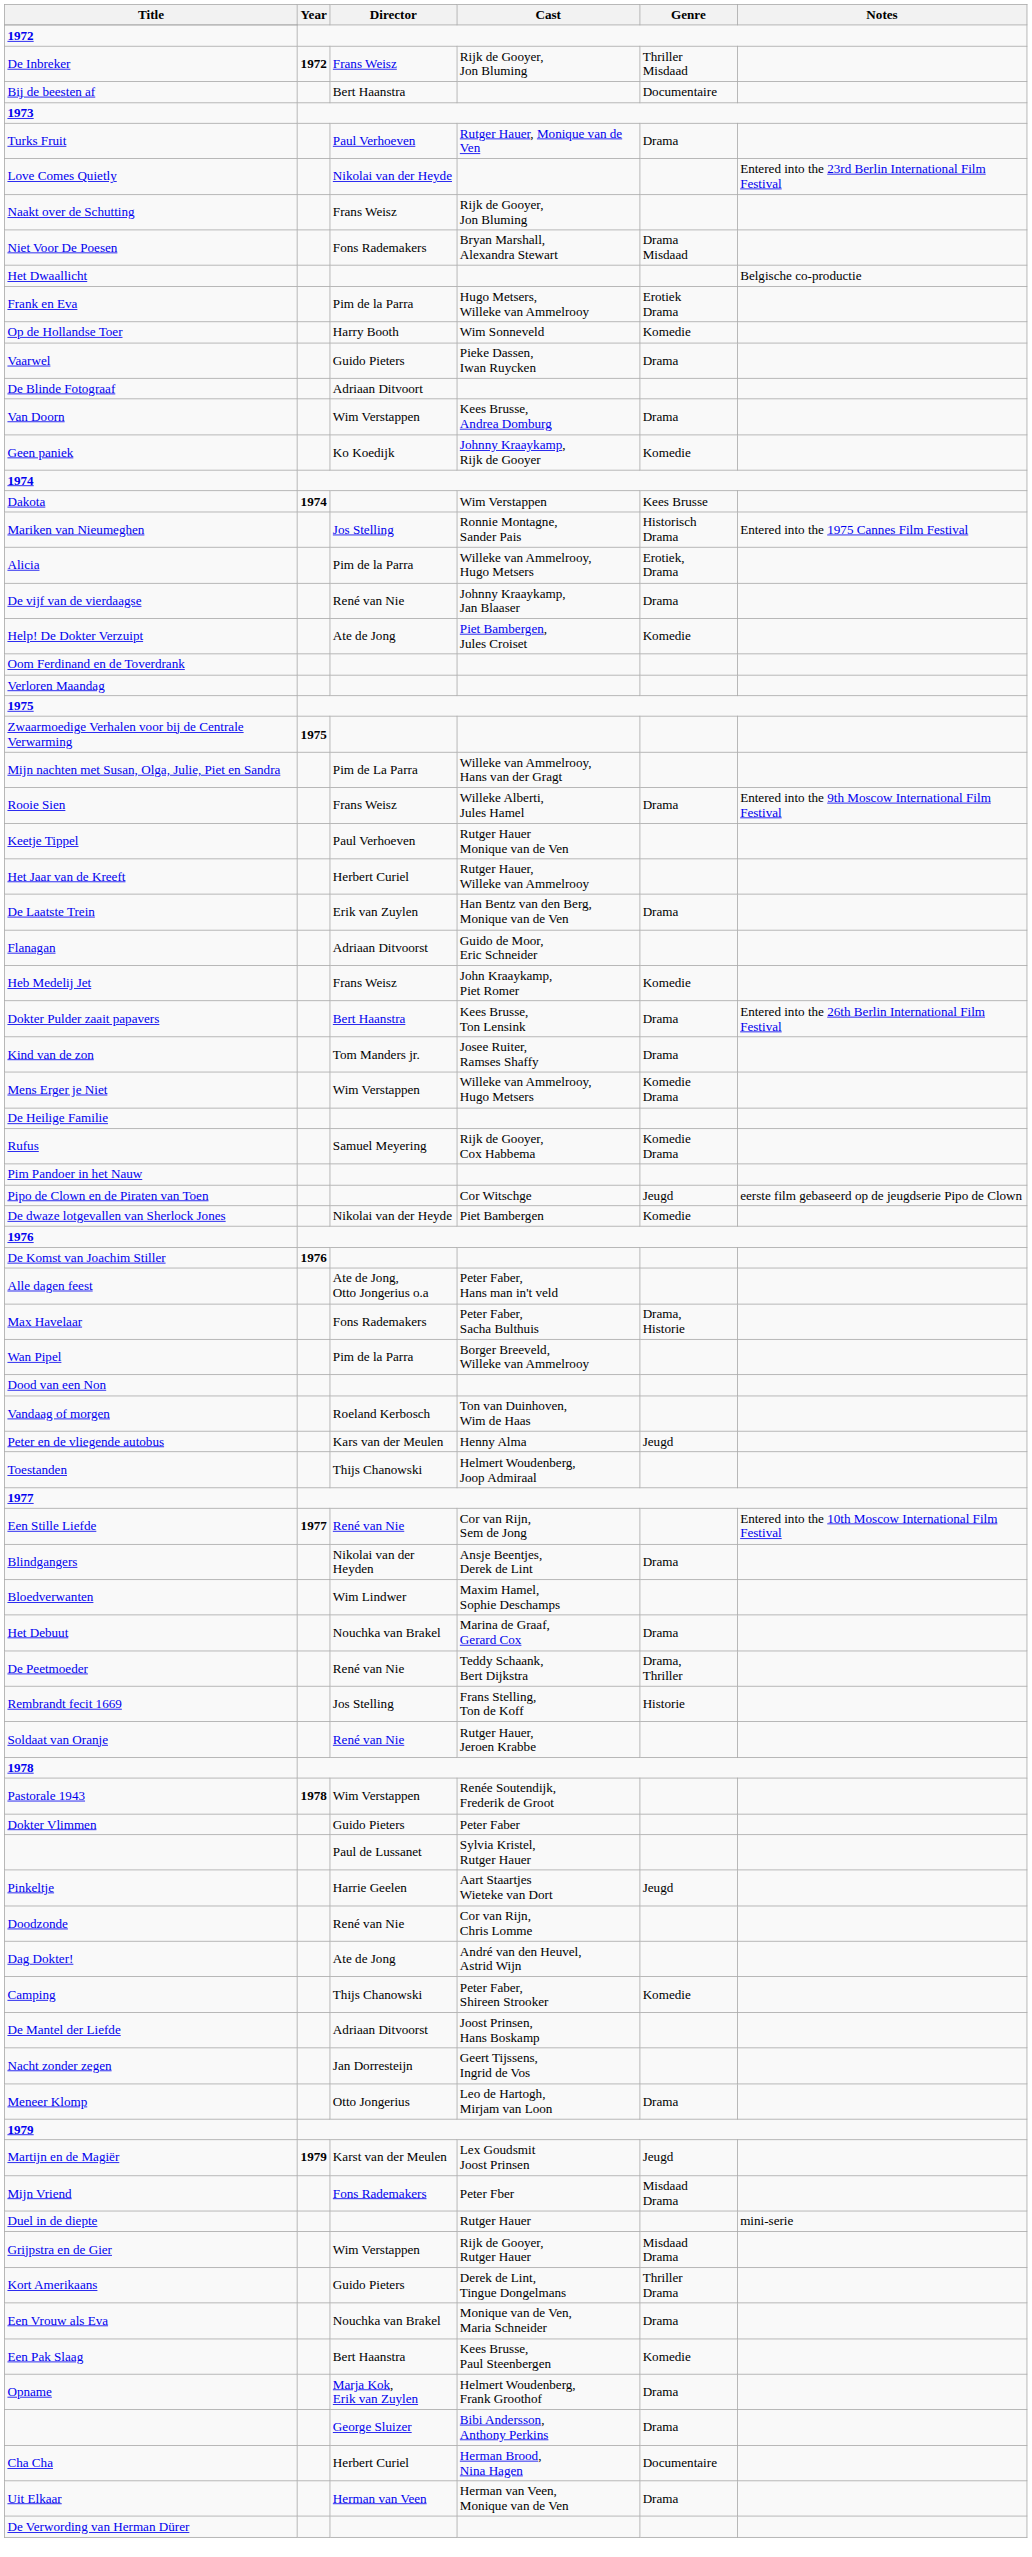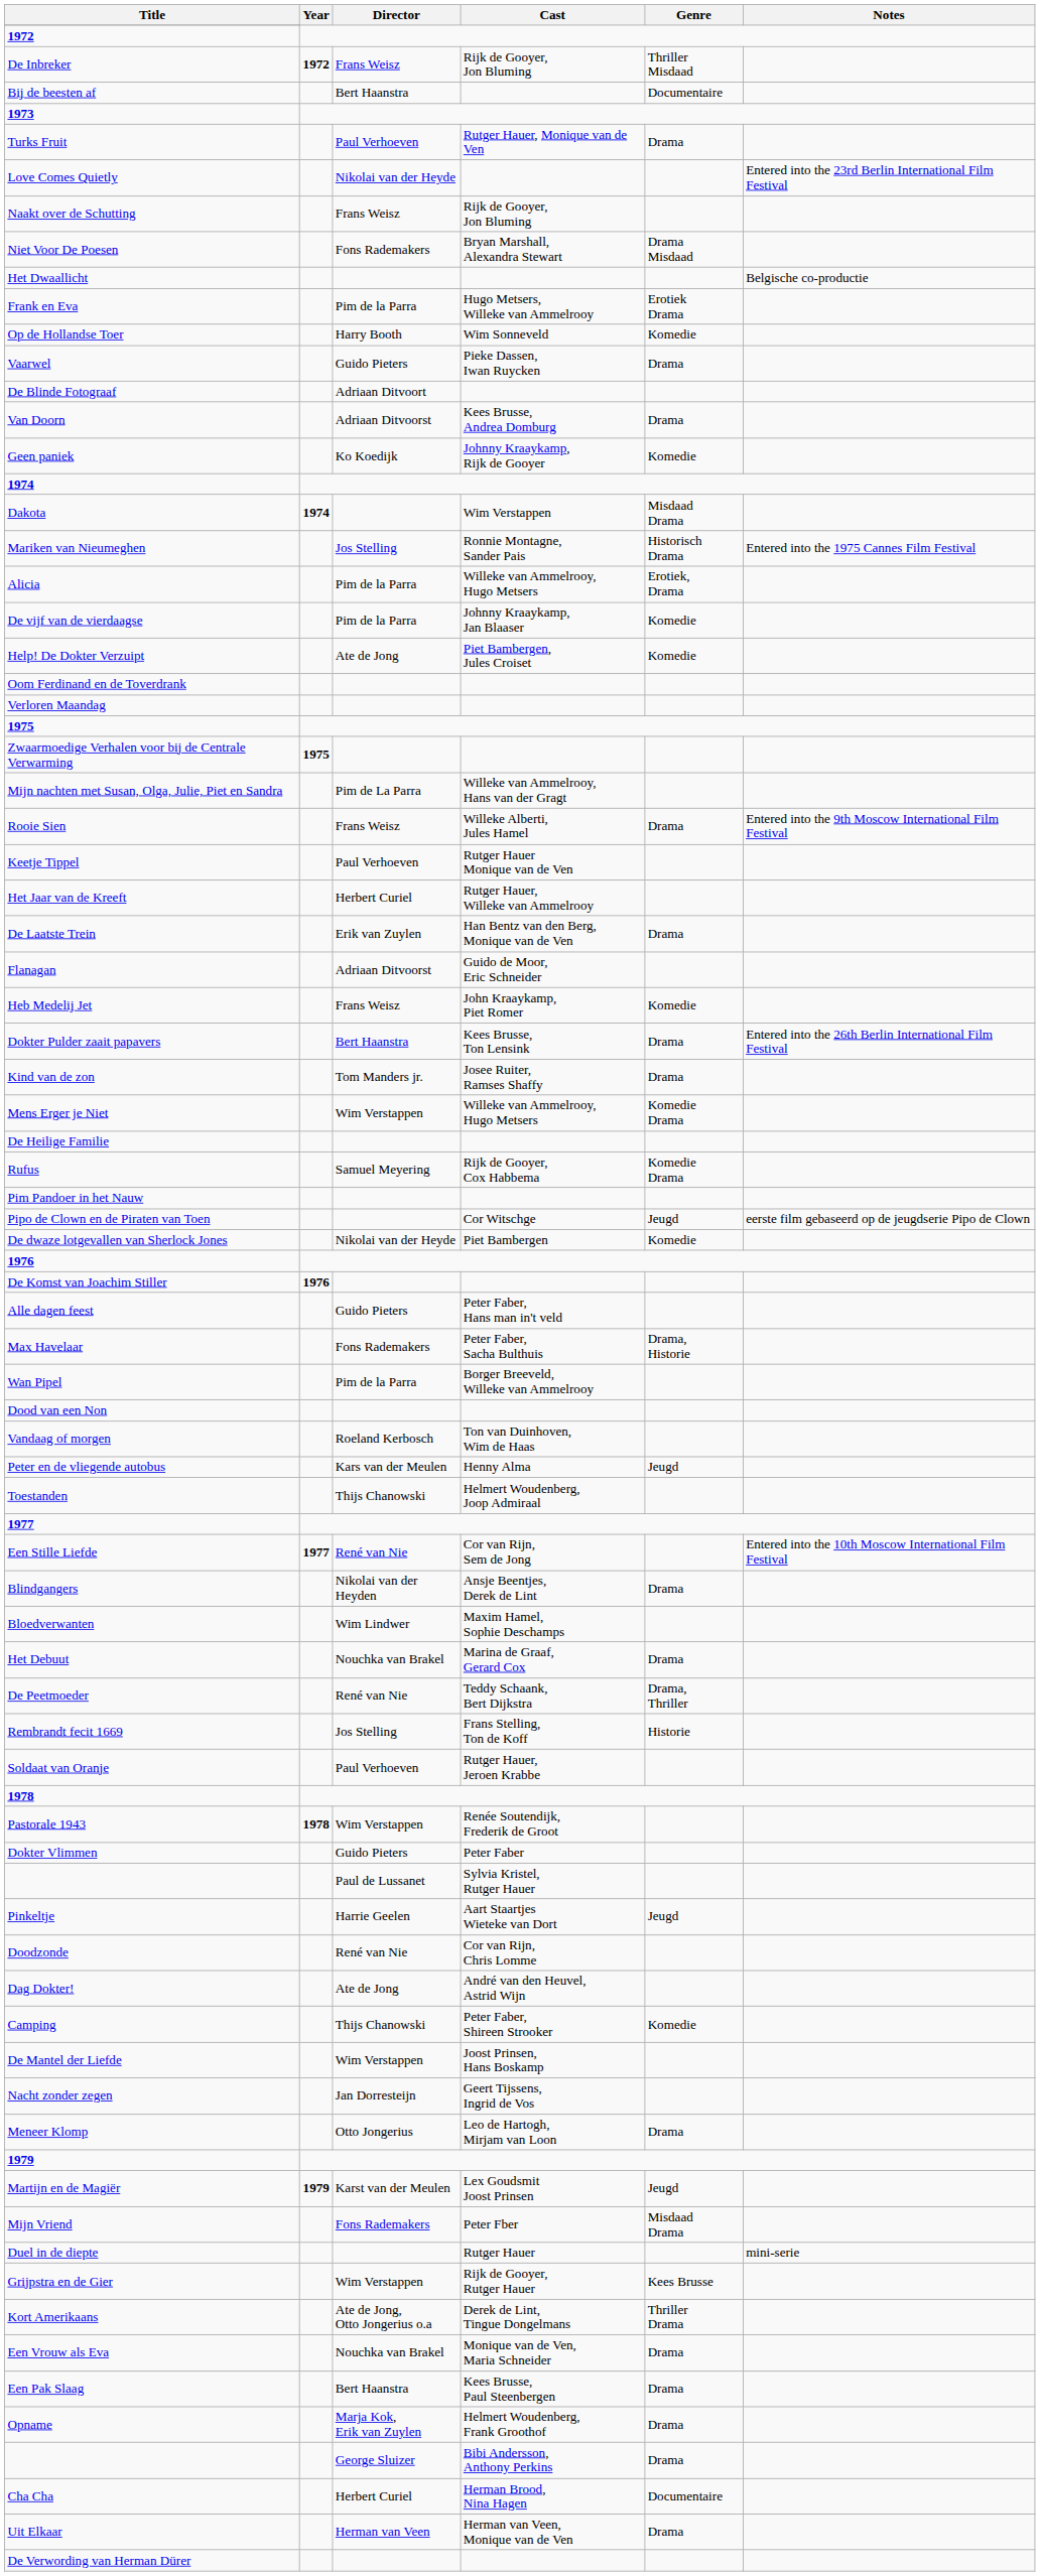Van Doorn | Director: Wim Verstappen -> Adriaan Ditvoorst
Dakota | Genre: Kees Brusse -> Misdaad Drama
De vijf van de vierdaagse | Director: René van Nie -> Pim de la Parra
De vijf van de vierdaagse | Genre: Drama -> Komedie
Alle dagen feest | Director: Ate de Jong, Otto Jongerius o.a -> Guido Pieters
Soldaat van Oranje | Director: René van Nie -> Paul Verhoeven
De Mantel der Liefde | Director: Adriaan Ditvoorst -> Wim Verstappen
Grijpstra en de Gier | Genre: Misdaad Drama -> Kees Brusse
Kort Amerikaans | Director: Guido Pieters -> Ate de Jong, Otto Jongerius o.a
Een Pak Slaag | Genre: Komedie -> Drama
